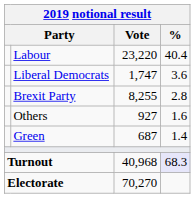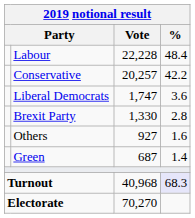Labour | Vote: 23,220 -> 22,228
Labour | %: 40.4 -> 48.4
+ row: Conservative | 20,257 | 42.2
Brexit Party | Vote: 8,255 -> 1,330
